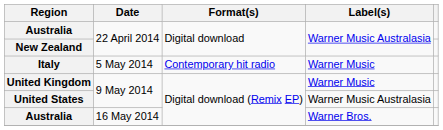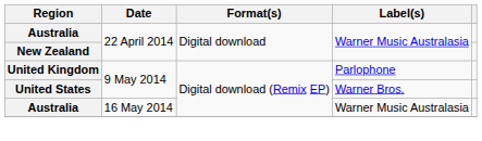- row: Italy | 5 May 2014 | Contemporary hit radio | Warner Music
United Kingdom | Label(s): Warner Music -> Parlophone
United States | Label(s): Warner Music Australasia -> Warner Bros.
Australia / 16 May 2014 | Label(s): Warner Bros. -> Warner Music Australasia
